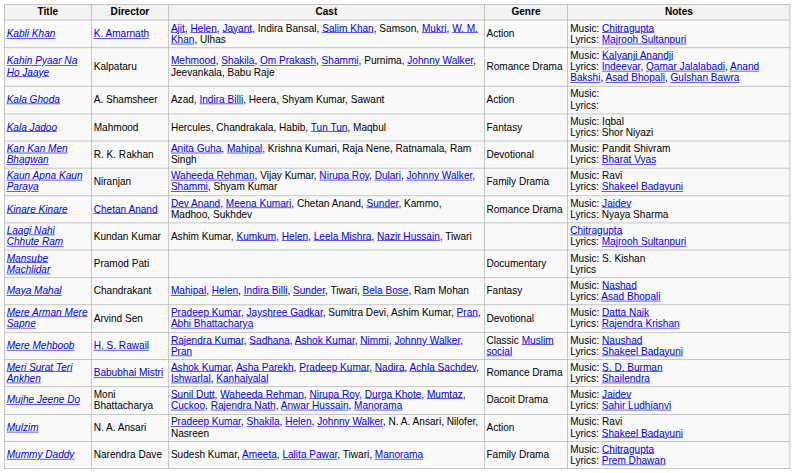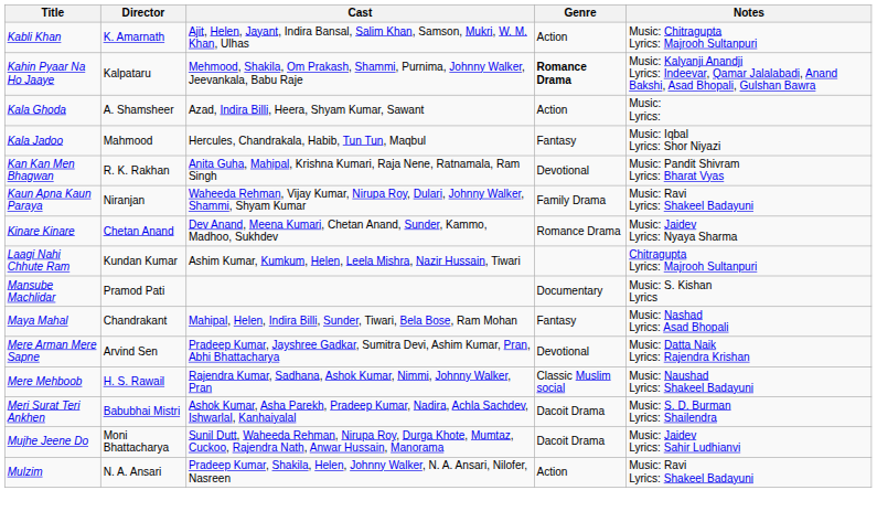Kahin Pyaar Na Ho Jaaye | Genre: normal -> bold
Meri Surat Teri Ankhen | Genre: Romance Drama -> Dacoit Drama
- row: Mummy Daddy | Narendra Dave | Sudesh Kumar, Ameeta, Lalita Pawar, Tiwari, Manorama | Family Drama | Music: Chitragupta Lyrics: Prem Dhawan
